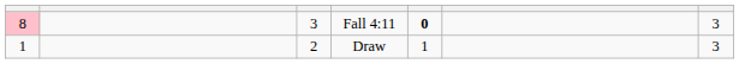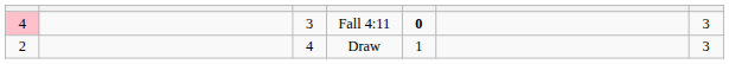Fall 4:11 | column 1: 8 -> 4
Draw | column 1: 1 -> 2
Draw | column 3: 2 -> 4
